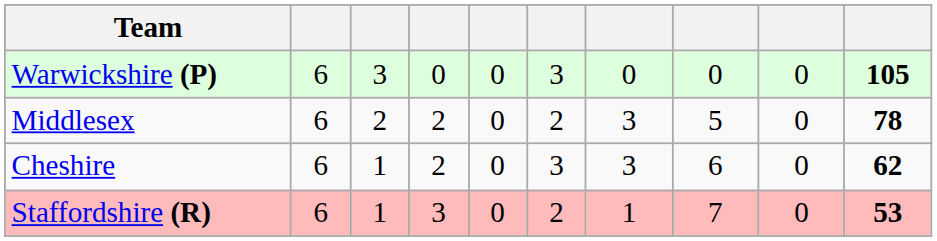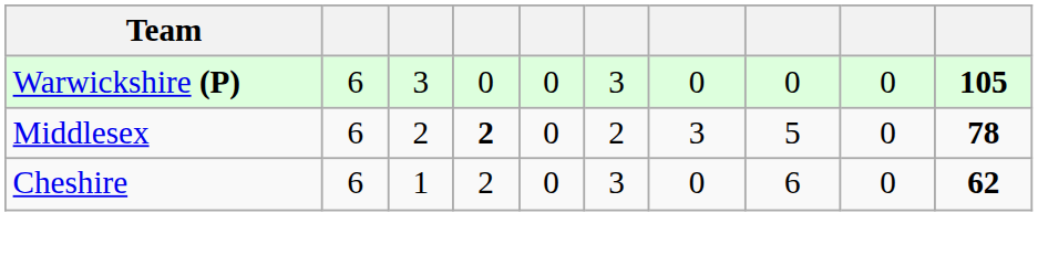Middlesex | column 4: normal -> bold
Cheshire | column 7: 3 -> 0
- row: Staffordshire (R) | 6 | 1 | 3 | 0 | 2 | 1 | 7 | 0 | 53
